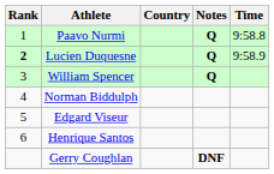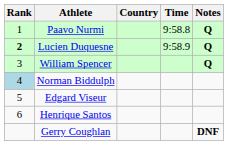columns swapped: Time <-> Notes
Norman Biddulph | Rank: no background -> lightblue background
